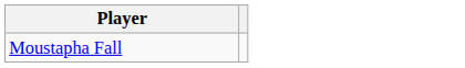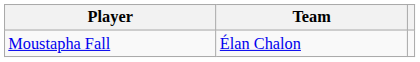+ column: Team | Élan Chalon
